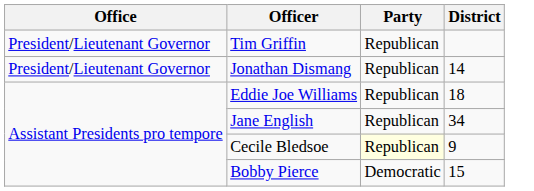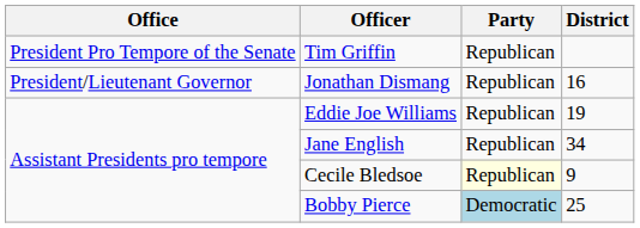Tim Griffin | Office: President/Lieutenant Governor -> President Pro Tempore of the Senate
Jonathan Dismang | District: 14 -> 16
Eddie Joe Williams | District: 18 -> 19
Bobby Pierce | Party: no background -> lightblue background
Bobby Pierce | District: 15 -> 25
